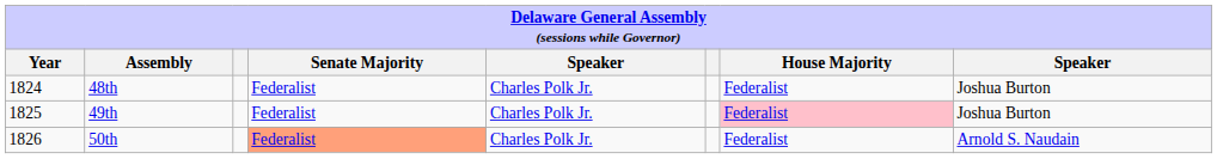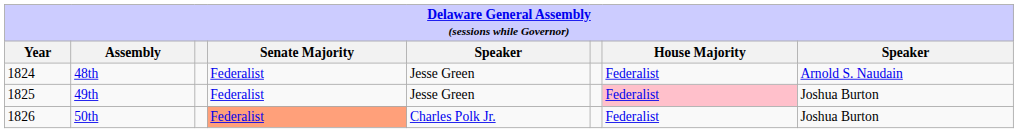48th | column 5: Charles Polk Jr. -> Jesse Green
48th | column 8: Joshua Burton -> Arnold S. Naudain
49th | column 5: Charles Polk Jr. -> Jesse Green
50th | column 8: Arnold S. Naudain -> Joshua Burton
